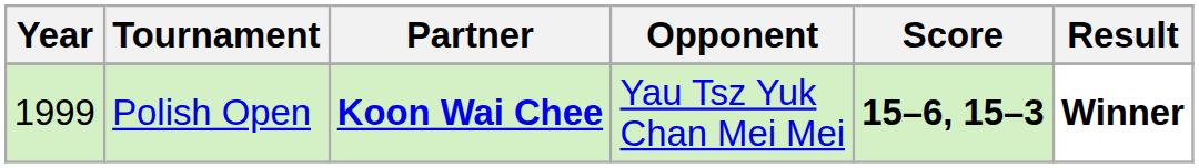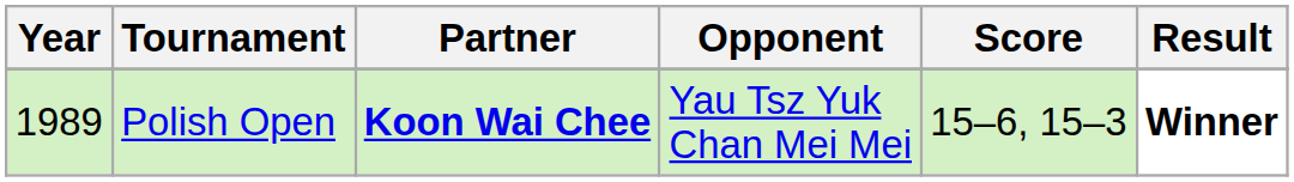Polish Open | Year: 1999 -> 1989
Polish Open | Score: bold -> normal
